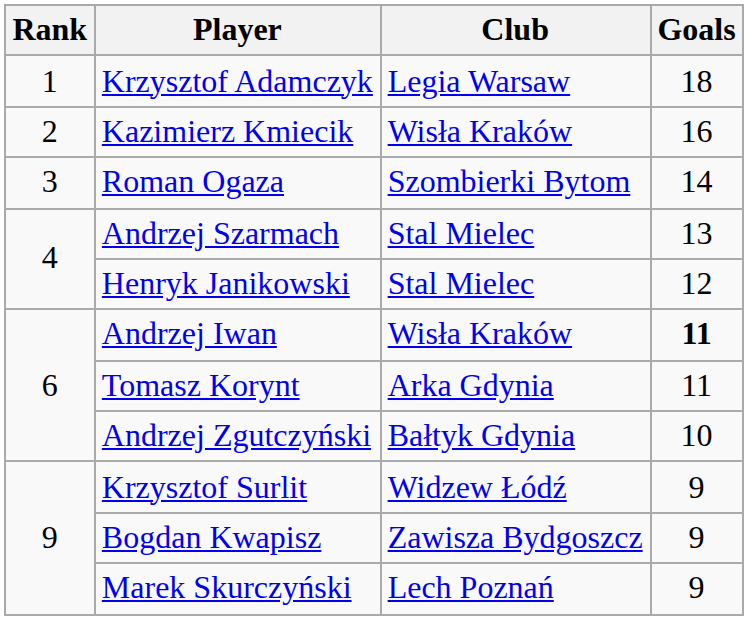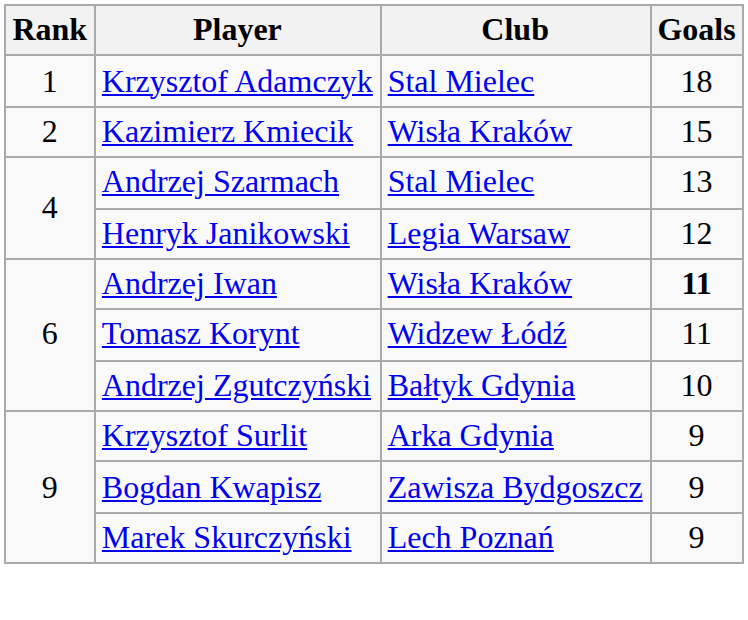Krzysztof Adamczyk | Club: Legia Warsaw -> Stal Mielec
Kazimierz Kmiecik | Goals: 16 -> 15
- row: 3 | Roman Ogaza | Szombierki Bytom | 14
Henryk Janikowski | Club: Stal Mielec -> Legia Warsaw
Tomasz Korynt | Club: Arka Gdynia -> Widzew Łódź
Krzysztof Surlit | Club: Widzew Łódź -> Arka Gdynia
